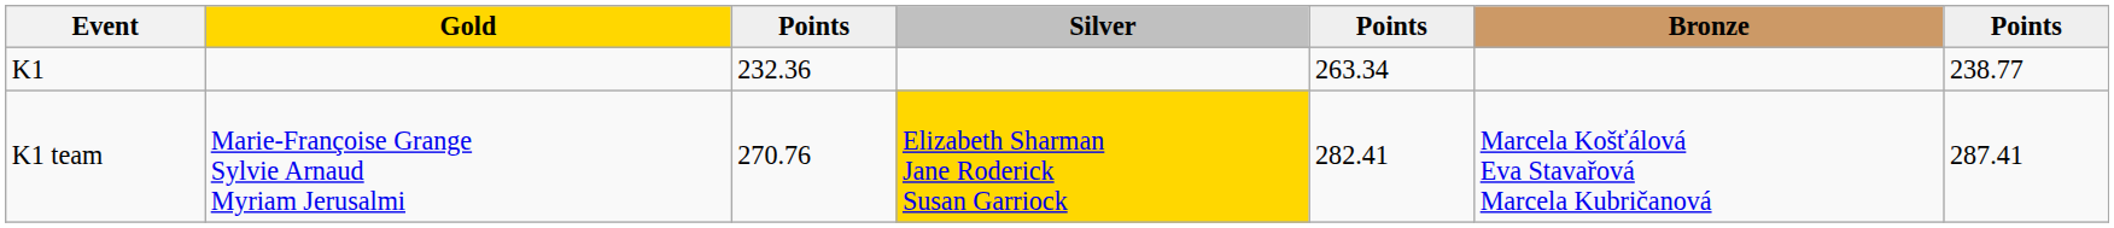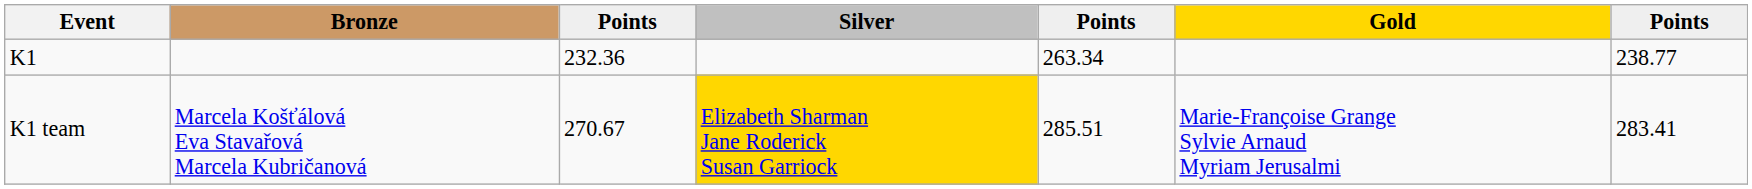columns swapped: Gold <-> Bronze
K1 team | column 3: 270.76 -> 270.67
K1 team | column 5: 282.41 -> 285.51
K1 team | column 7: 287.41 -> 283.41
